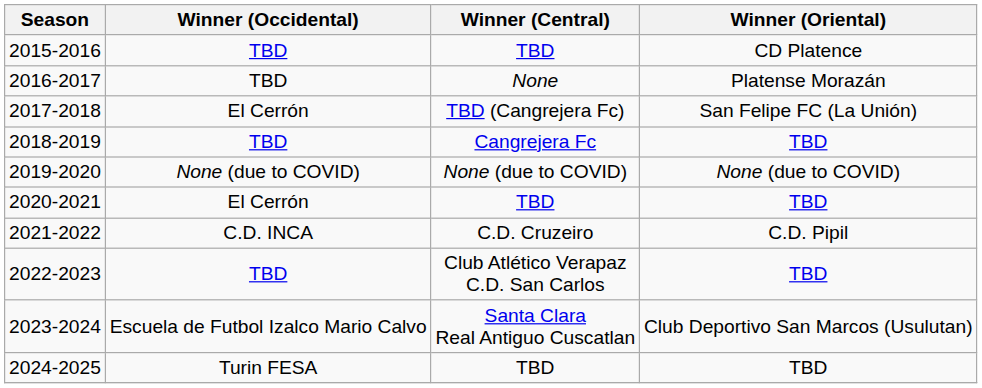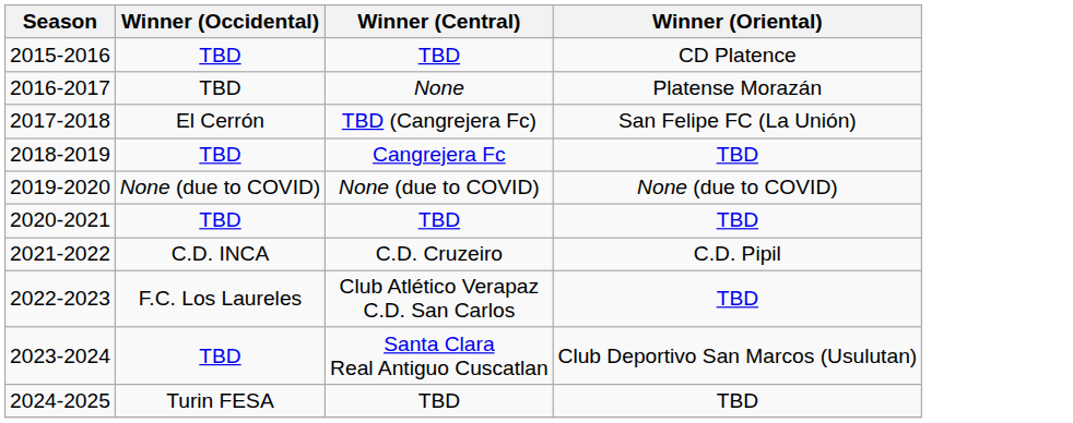2020-2021 | Winner (Occidental): El Cerrón -> TBD
2022-2023 | Winner (Occidental): TBD -> F.C. Los Laureles
2023-2024 | Winner (Occidental): Escuela de Futbol Izalco Mario Calvo -> TBD
